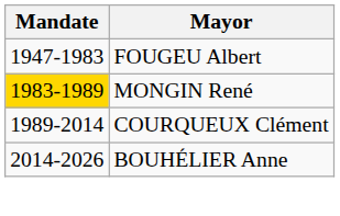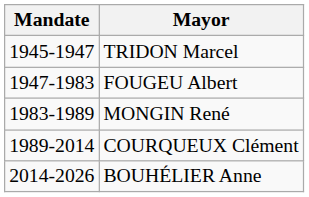+ row: 1945-1947 | TRIDON Marcel
MONGIN René | Mandate: gold background -> no background
